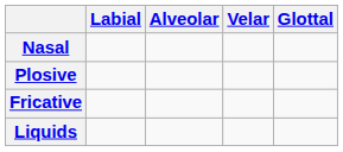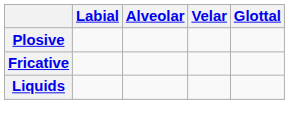- row: Nasal
